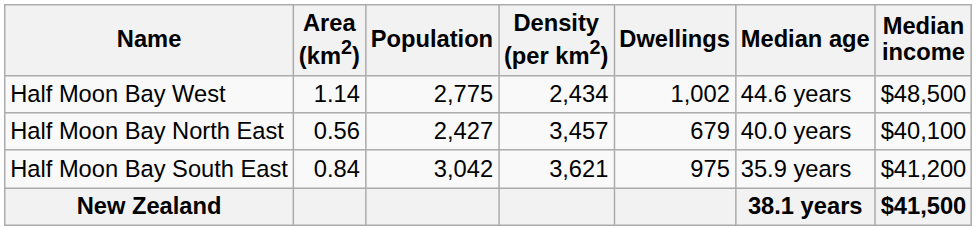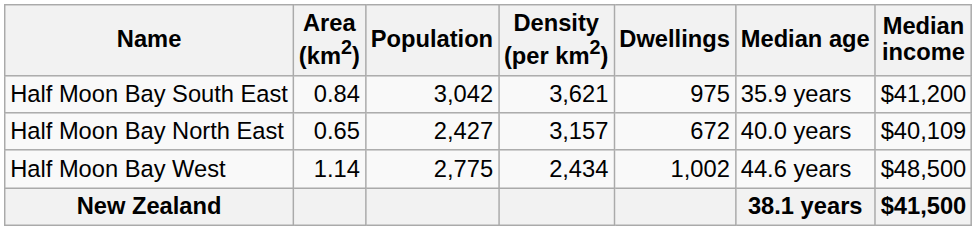rows swapped: Half Moon Bay West <-> Half Moon Bay South East
Half Moon Bay North East | Area (km2): 0.56 -> 0.65
Half Moon Bay North East | Density (per km2): 3,457 -> 3,157
Half Moon Bay North East | Dwellings: 679 -> 672
Half Moon Bay North East | Median income: $40,100 -> $40,109
